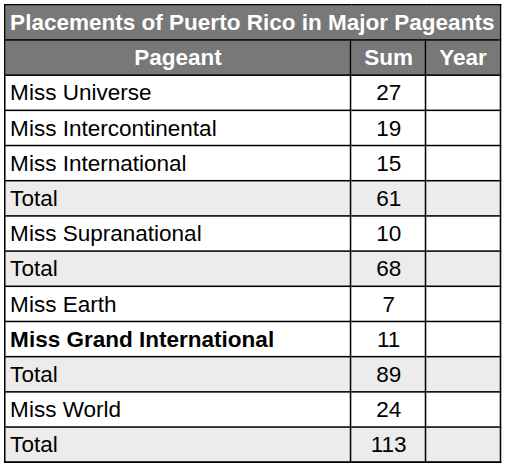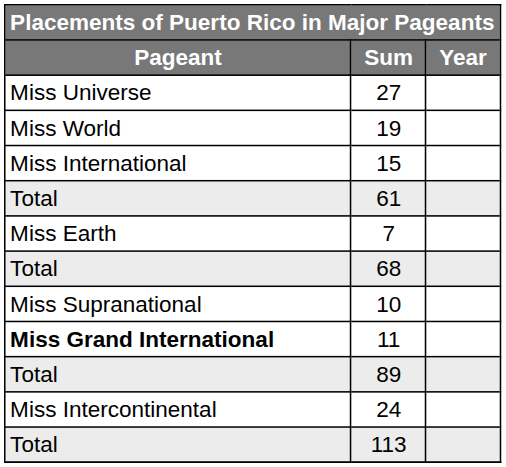19 | Pageant: Miss Intercontinental -> Miss World
rows swapped: 7 <-> 10
24 | Pageant: Miss World -> Miss Intercontinental
